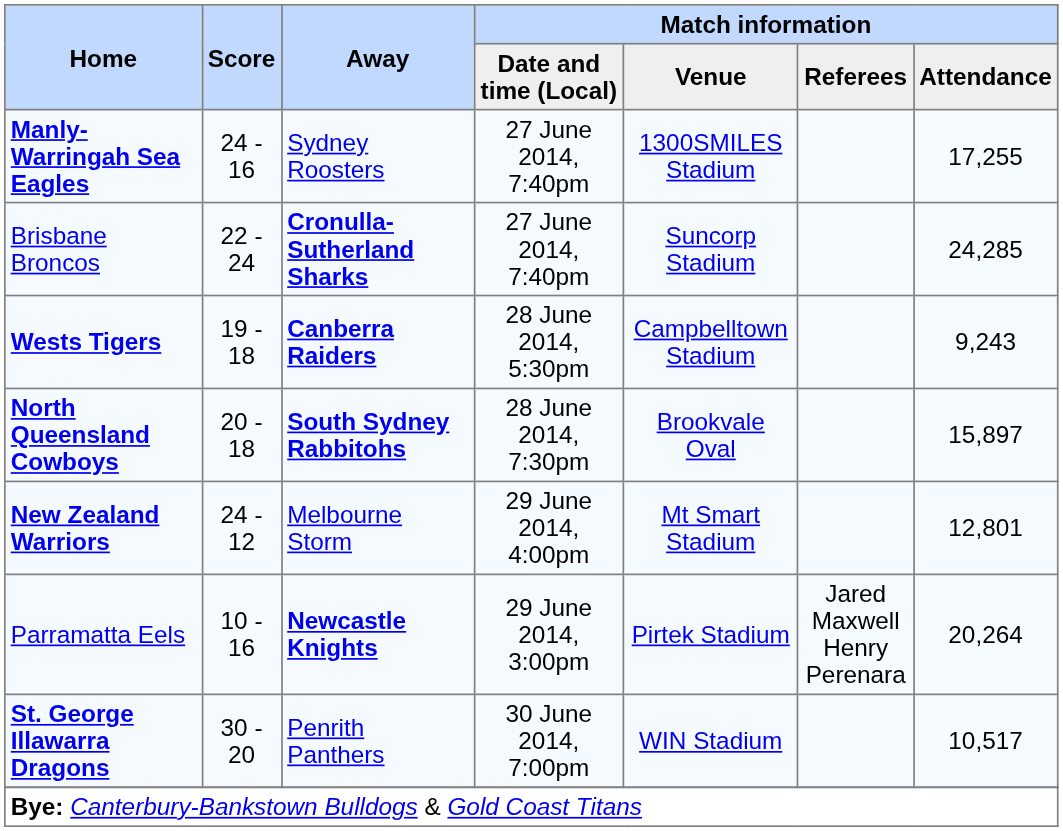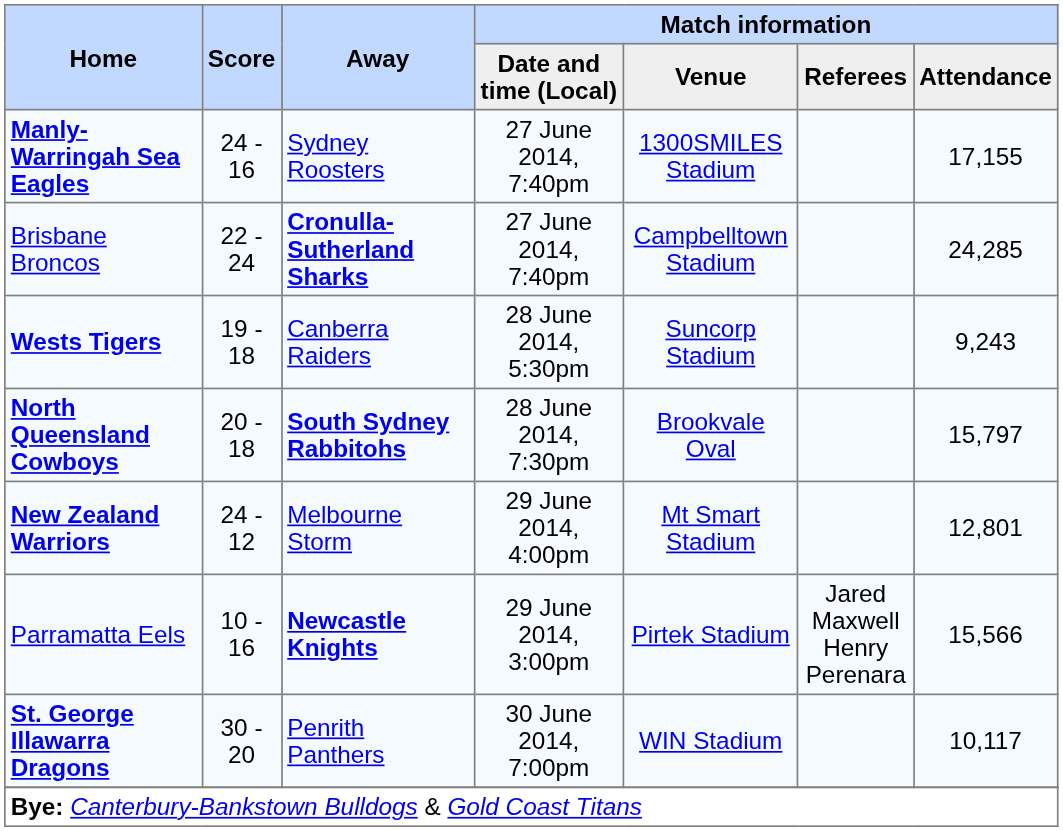Manly-Warringah Sea Eagles | Match information / Attendance: 17,255 -> 17,155
Brisbane Broncos | Match information / Venue: Suncorp Stadium -> Campbelltown Stadium
Wests Tigers | Away: bold -> normal
Wests Tigers | Match information / Venue: Campbelltown Stadium -> Suncorp Stadium
North Queensland Cowboys | Match information / Attendance: 15,897 -> 15,797
Parramatta Eels | Match information / Attendance: 20,264 -> 15,566
St. George Illawarra Dragons | Match information / Attendance: 10,517 -> 10,117
